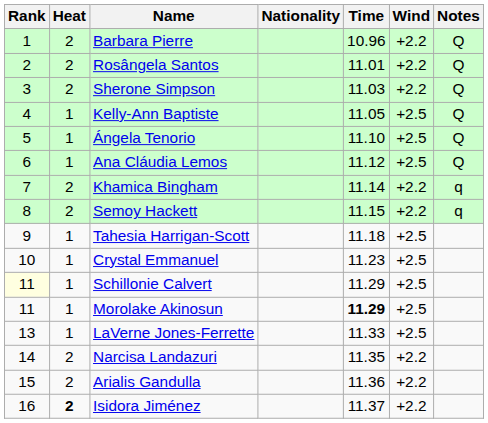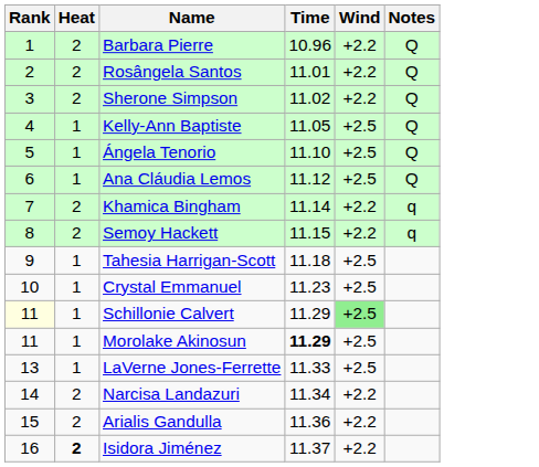- column: Nationality
Sherone Simpson | Time: 11.03 -> 11.02
Schillonie Calvert | Wind: no background -> lightgreen background
Narcisa Landazuri | Time: 11.35 -> 11.34
